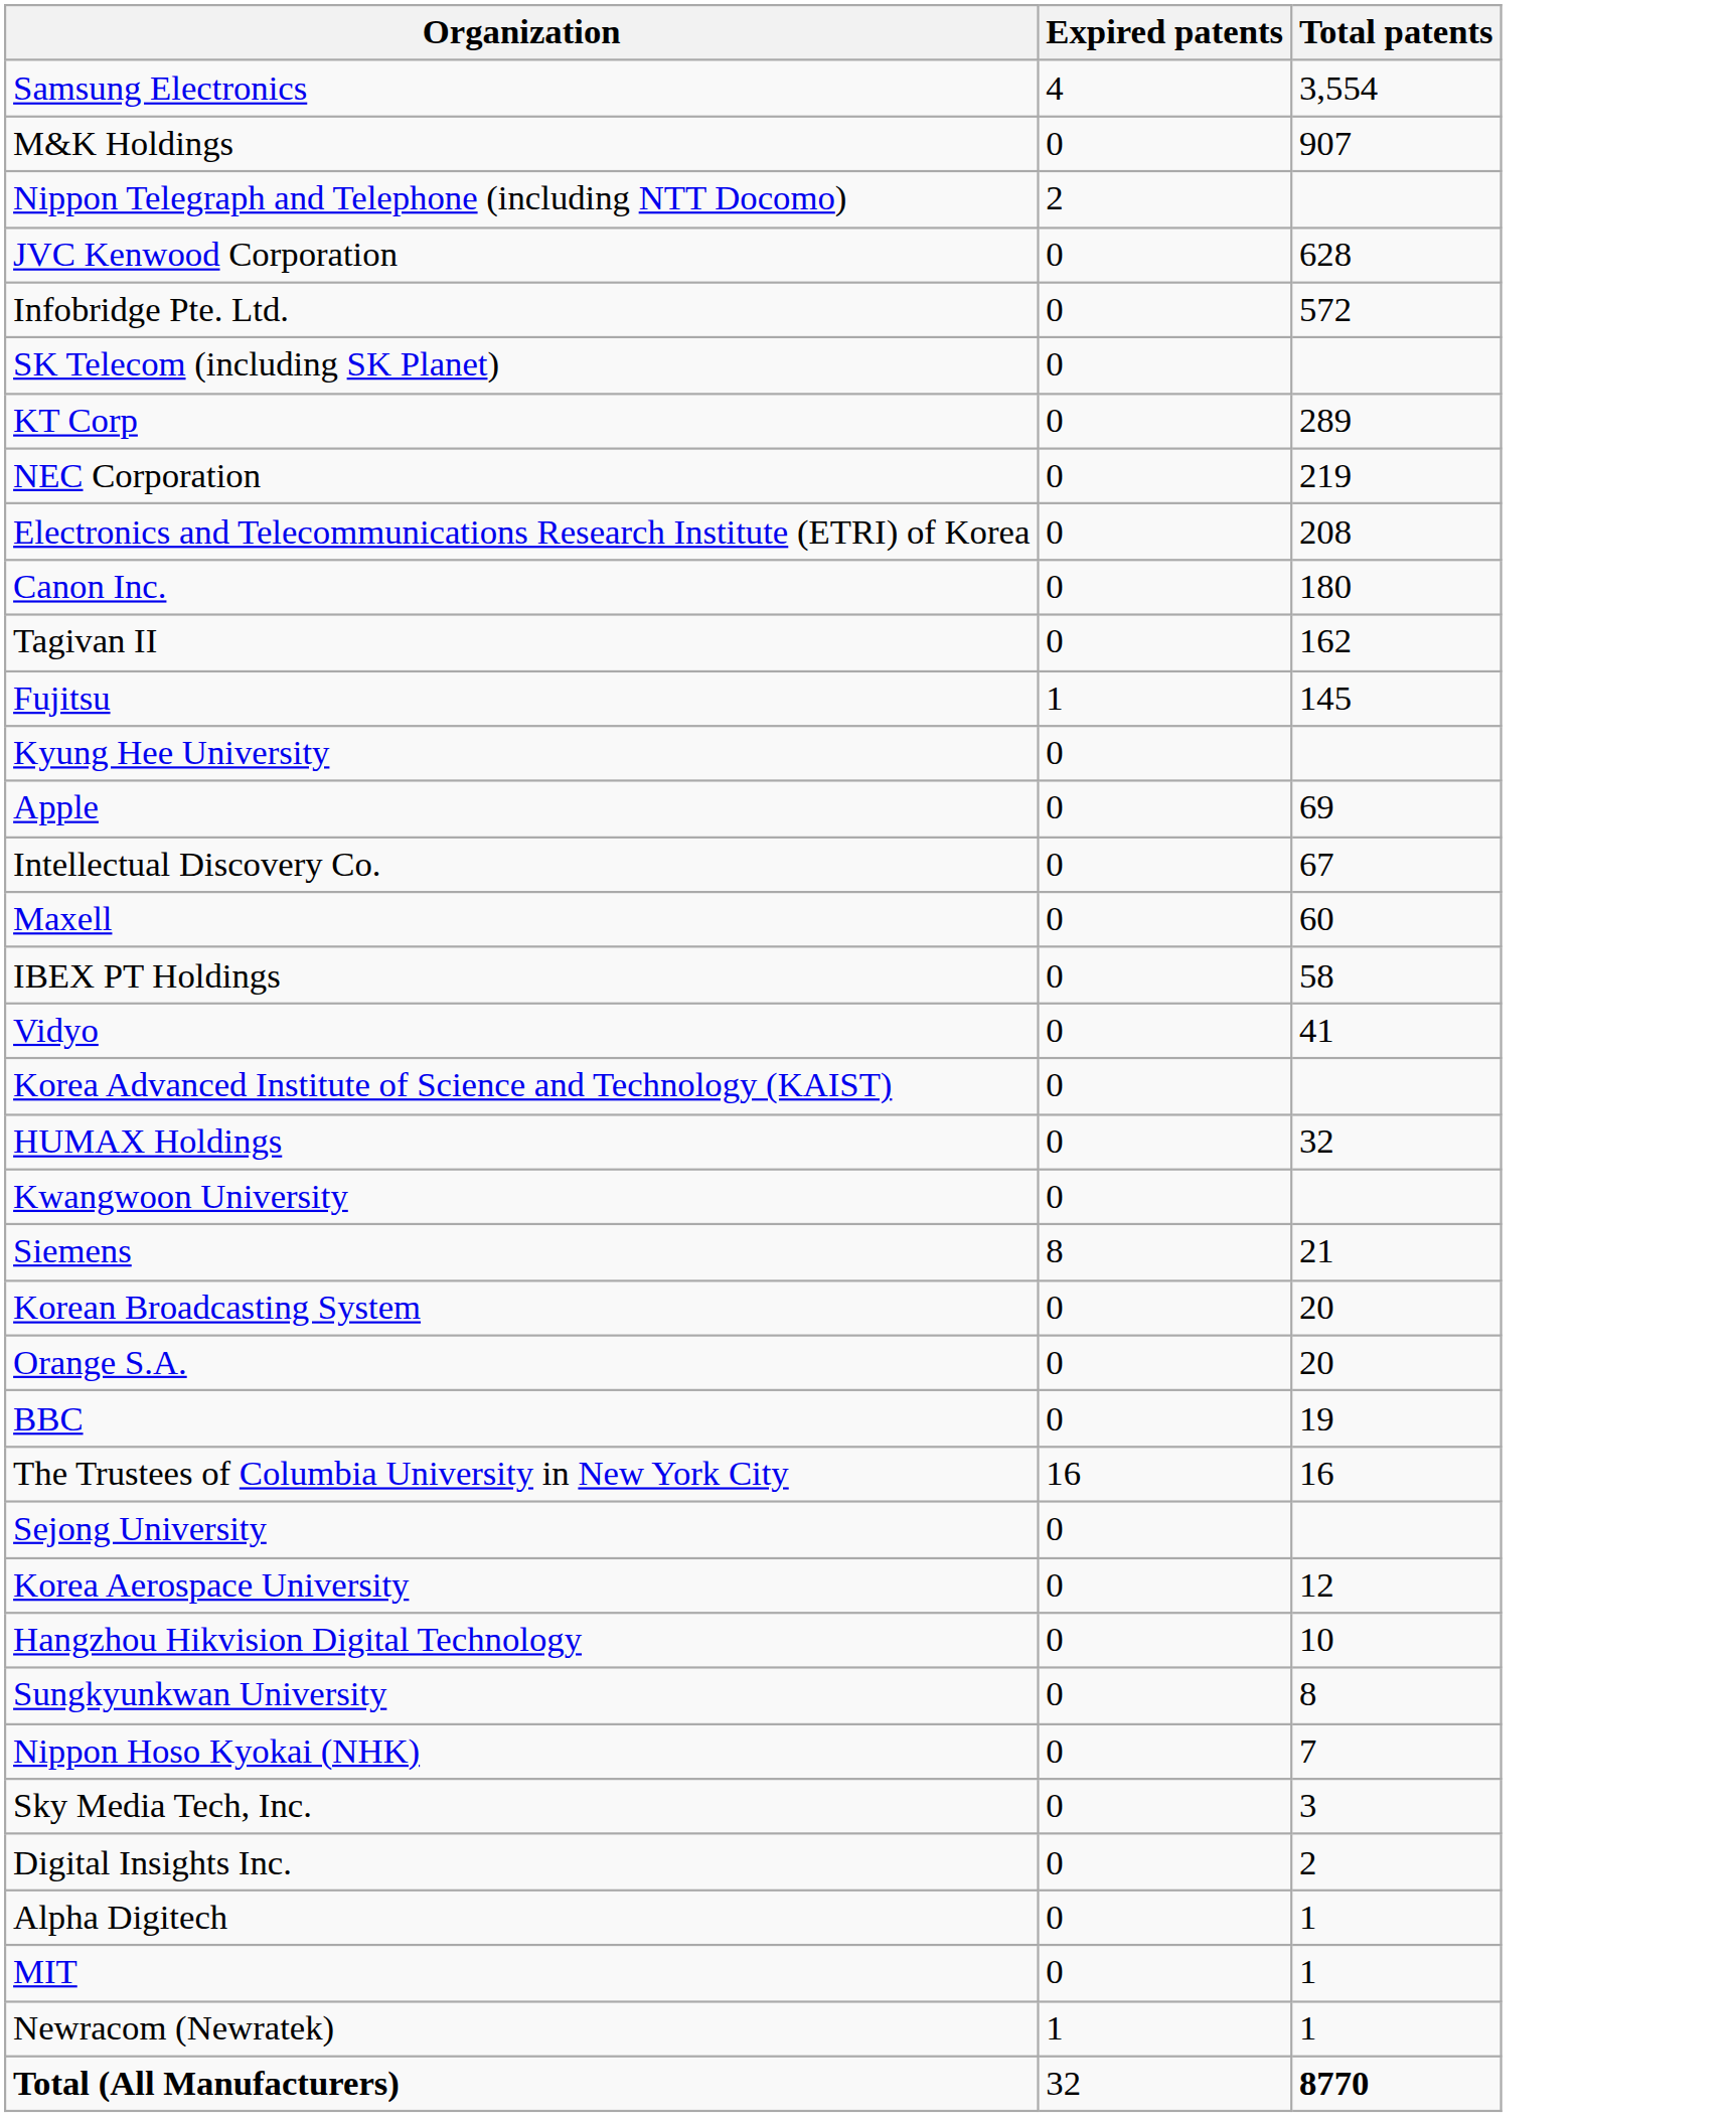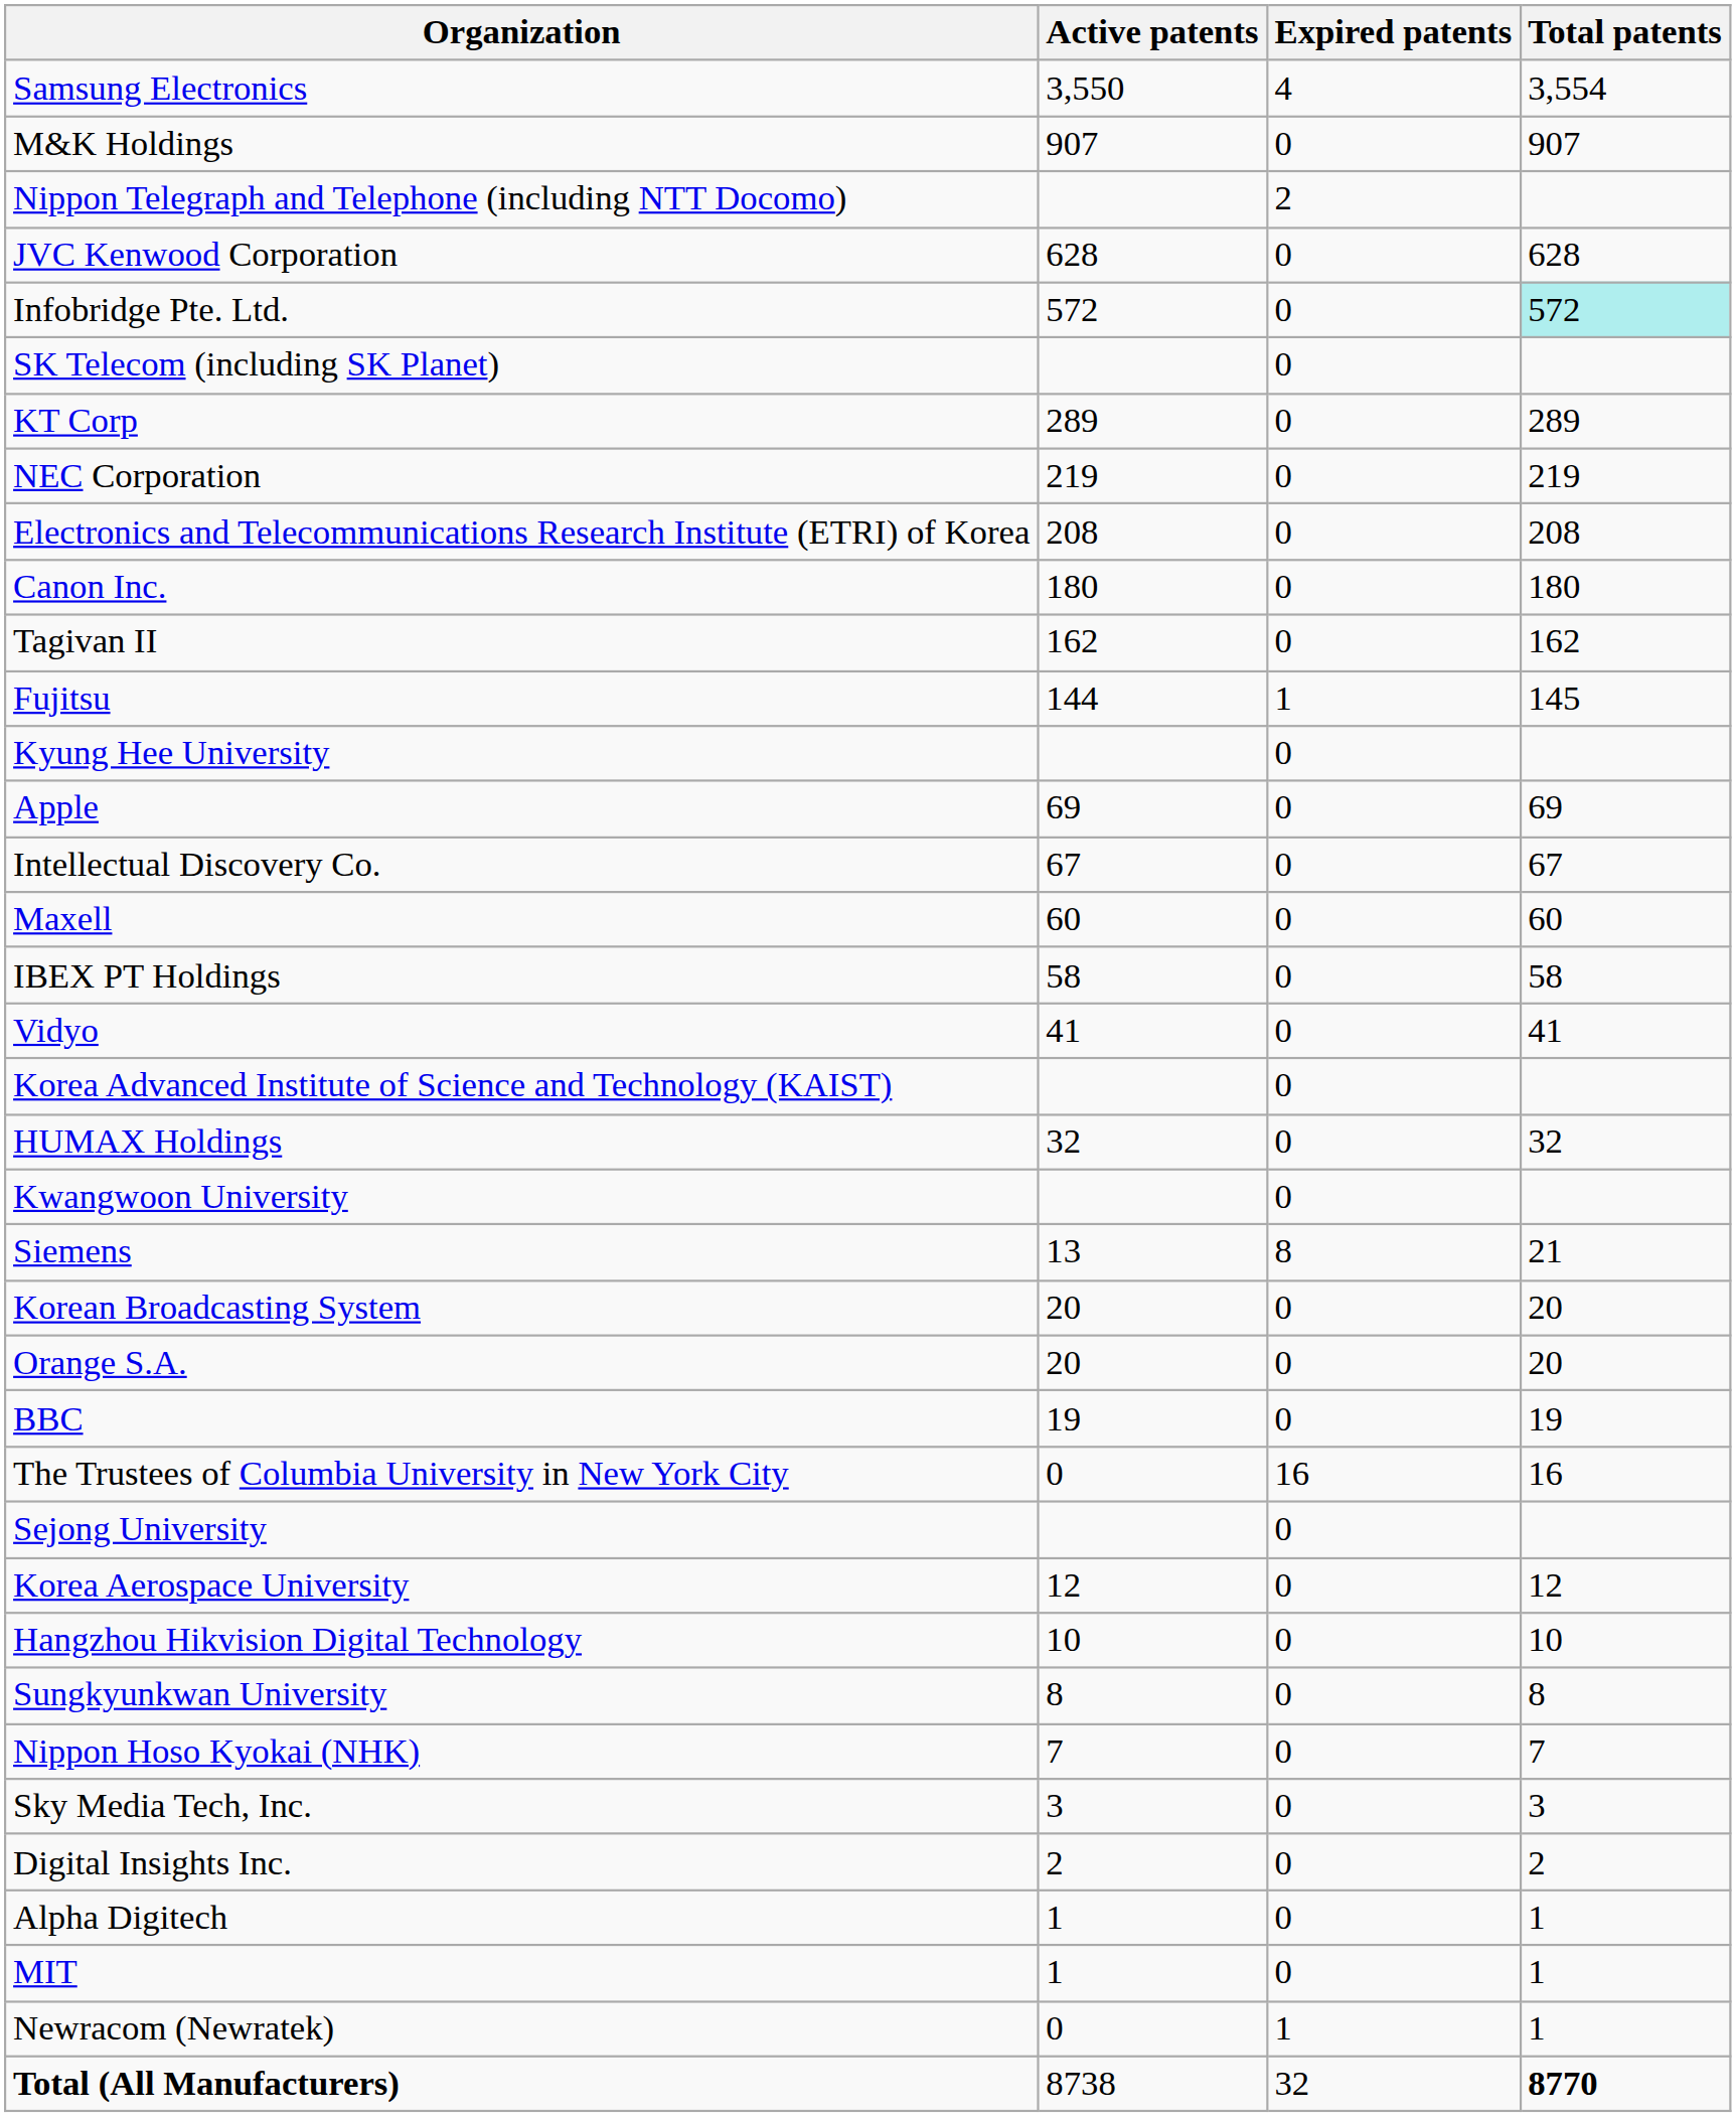+ column: Active patents | 3,550 | 907 | 628 | 572 | 289 | 219 | 208 | 180 | 162 | 144 | 69 | 67 | 60 | 58 | 41 | 32 | 13 | 20 | 20 | 19 | 0 | 12 | 10 | 8 | 7 | 3 | 2 | 1 | 1 | 0 | 8738
Infobridge Pte. Ltd. | Total patents: no background -> paleturquoise background
